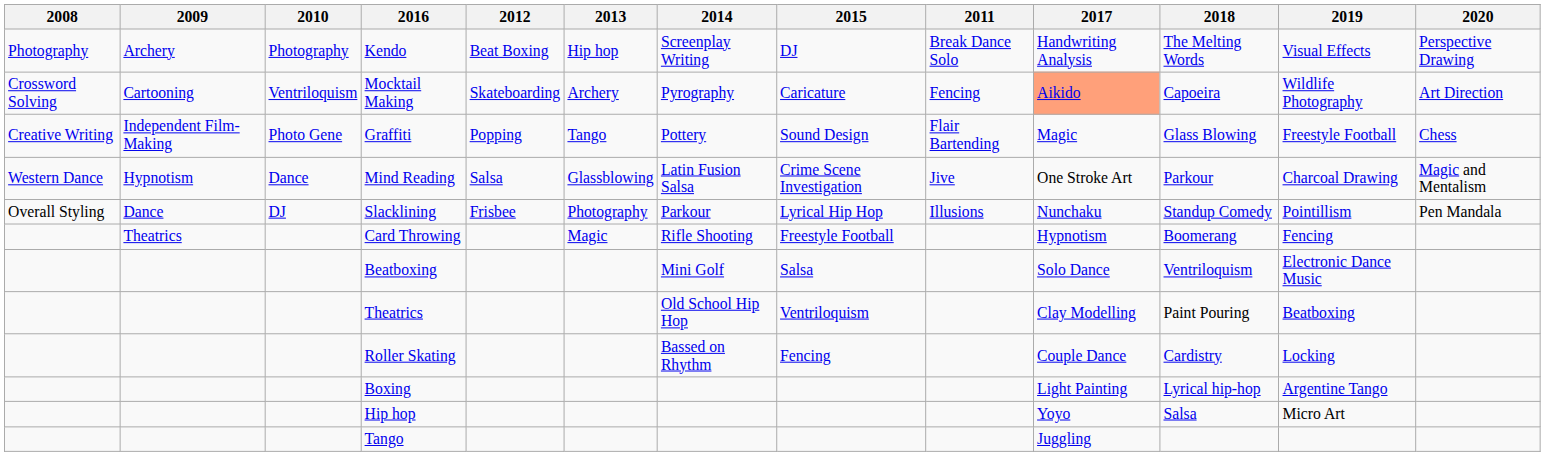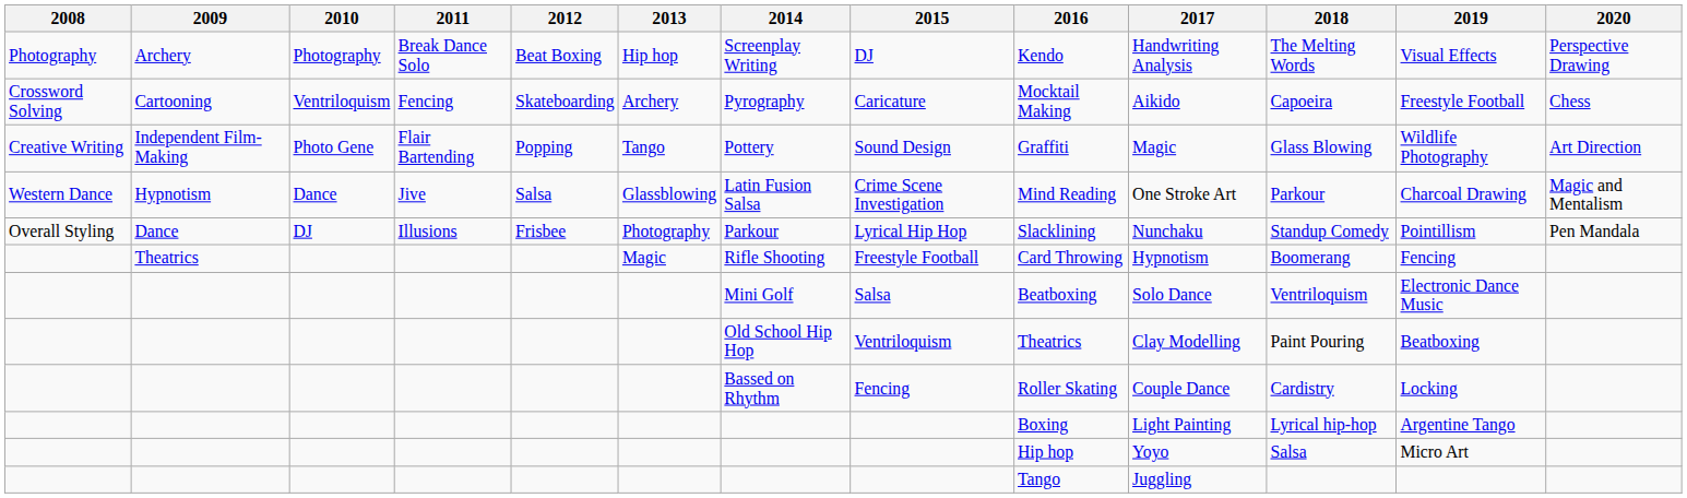columns swapped: 2011 <-> 2016
Cartooning | 2017: lightsalmon background -> no background
Cartooning | 2019: Wildlife Photography -> Freestyle Football
Cartooning | 2020: Art Direction -> Chess
Independent Film-Making | 2019: Freestyle Football -> Wildlife Photography
Independent Film-Making | 2020: Chess -> Art Direction
